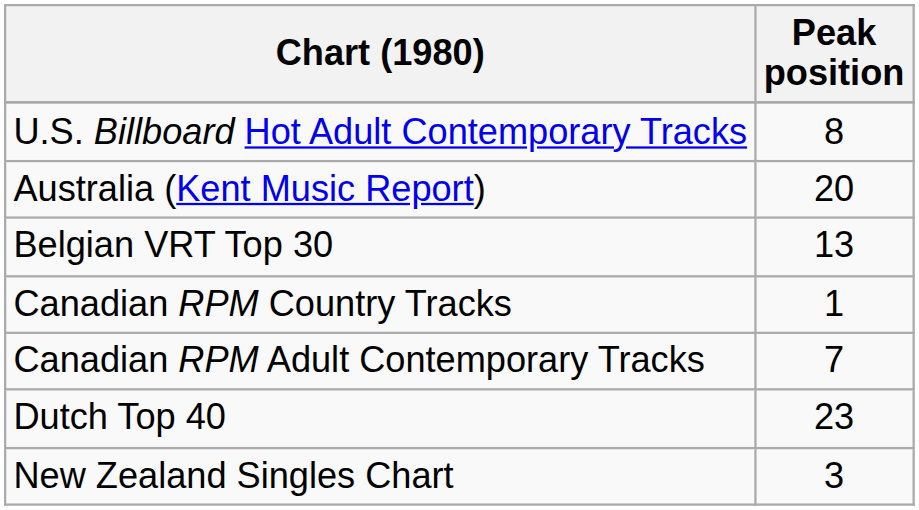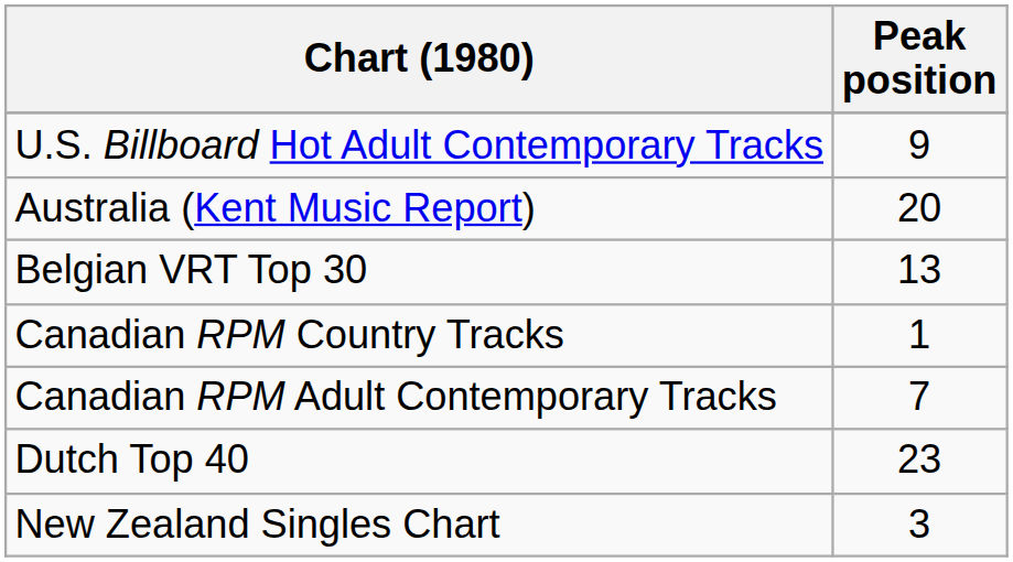U.S. Billboard Hot Adult Contemporary Tracks | Peak position: 8 -> 9
